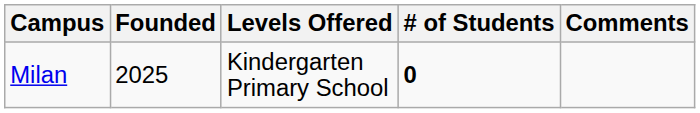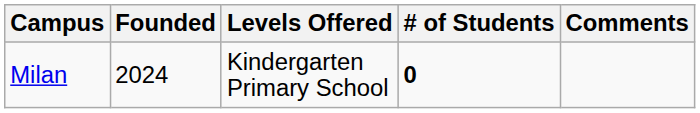Milan | Founded: 2025 -> 2024
